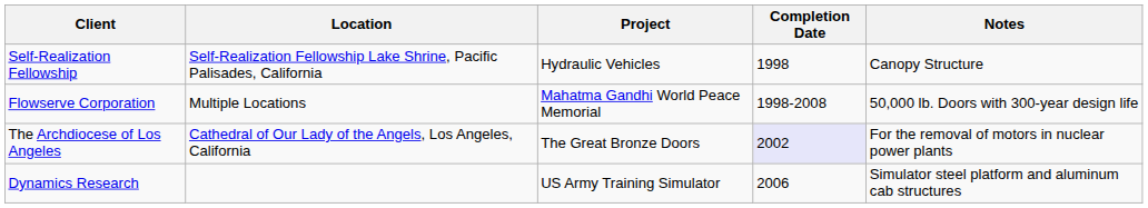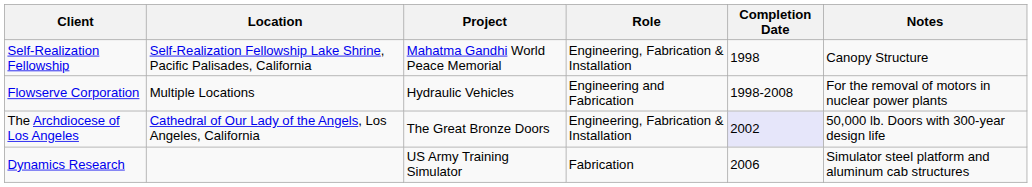+ column: Role | Engineering, Fabrication & Installation | Engineering and Fabrication | Engineering, Fabrication & Installation | Fabrication
Self-Realization Fellowship | Project: Hydraulic Vehicles -> Mahatma Gandhi World Peace Memorial
Flowserve Corporation | Project: Mahatma Gandhi World Peace Memorial -> Hydraulic Vehicles
Flowserve Corporation | Notes: 50,000 lb. Doors with 300-year design life -> For the removal of motors in nuclear power plants
The Archdiocese of Los Angeles | Notes: For the removal of motors in nuclear power plants -> 50,000 lb. Doors with 300-year design life
